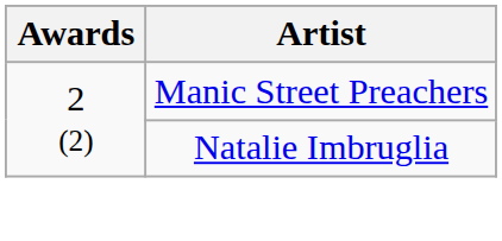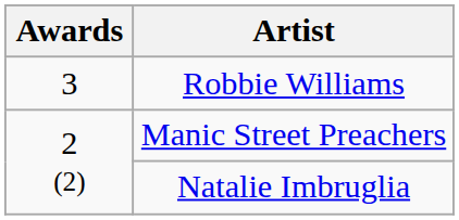+ row: 3 | Robbie Williams
